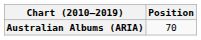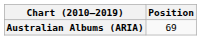Australian Albums (ARIA) | Position: 70 -> 69
